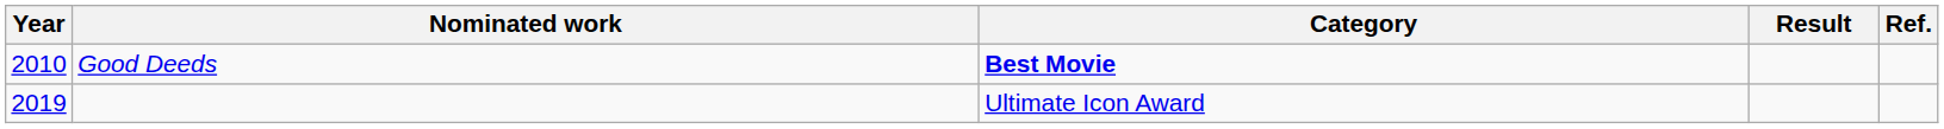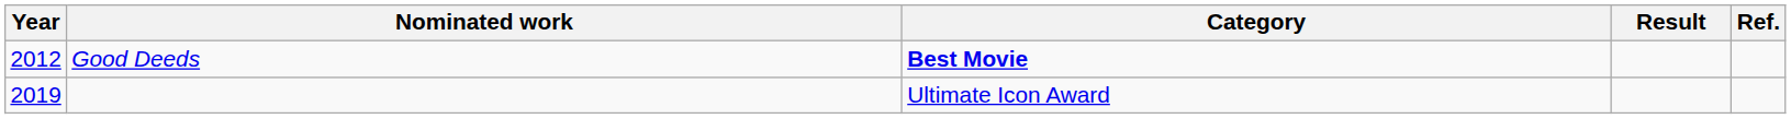Good Deeds | Year: 2010 -> 2012
